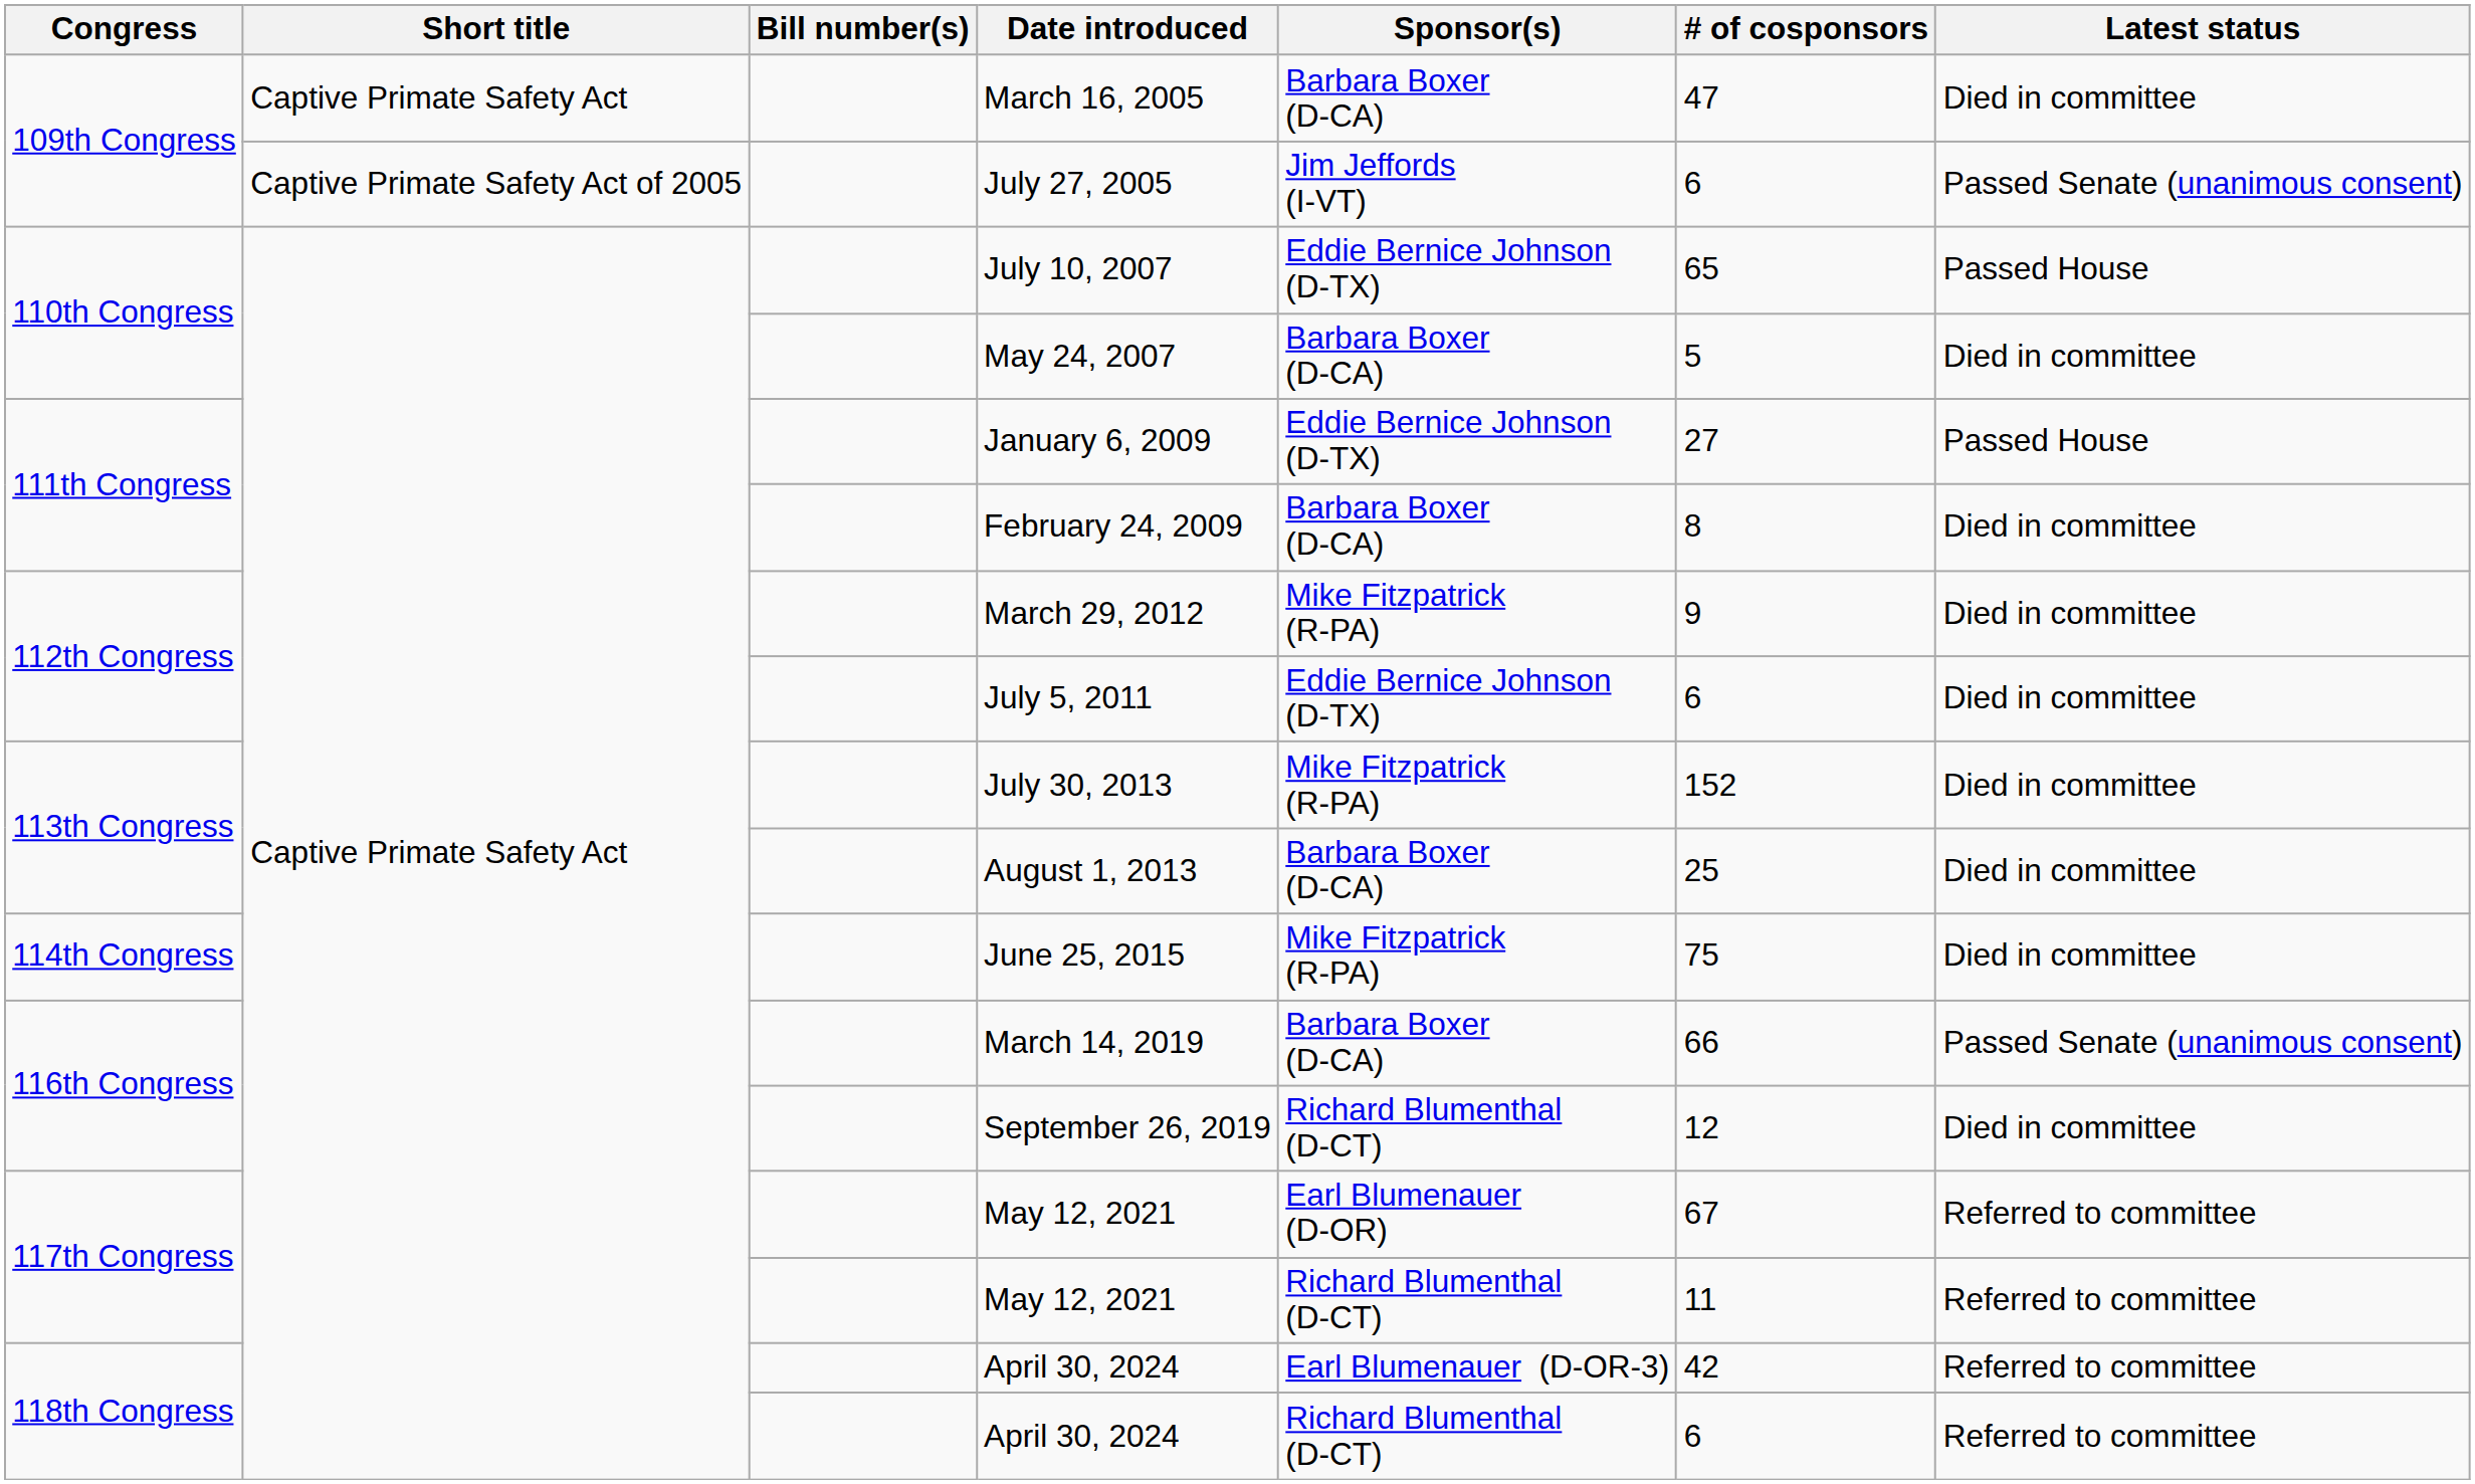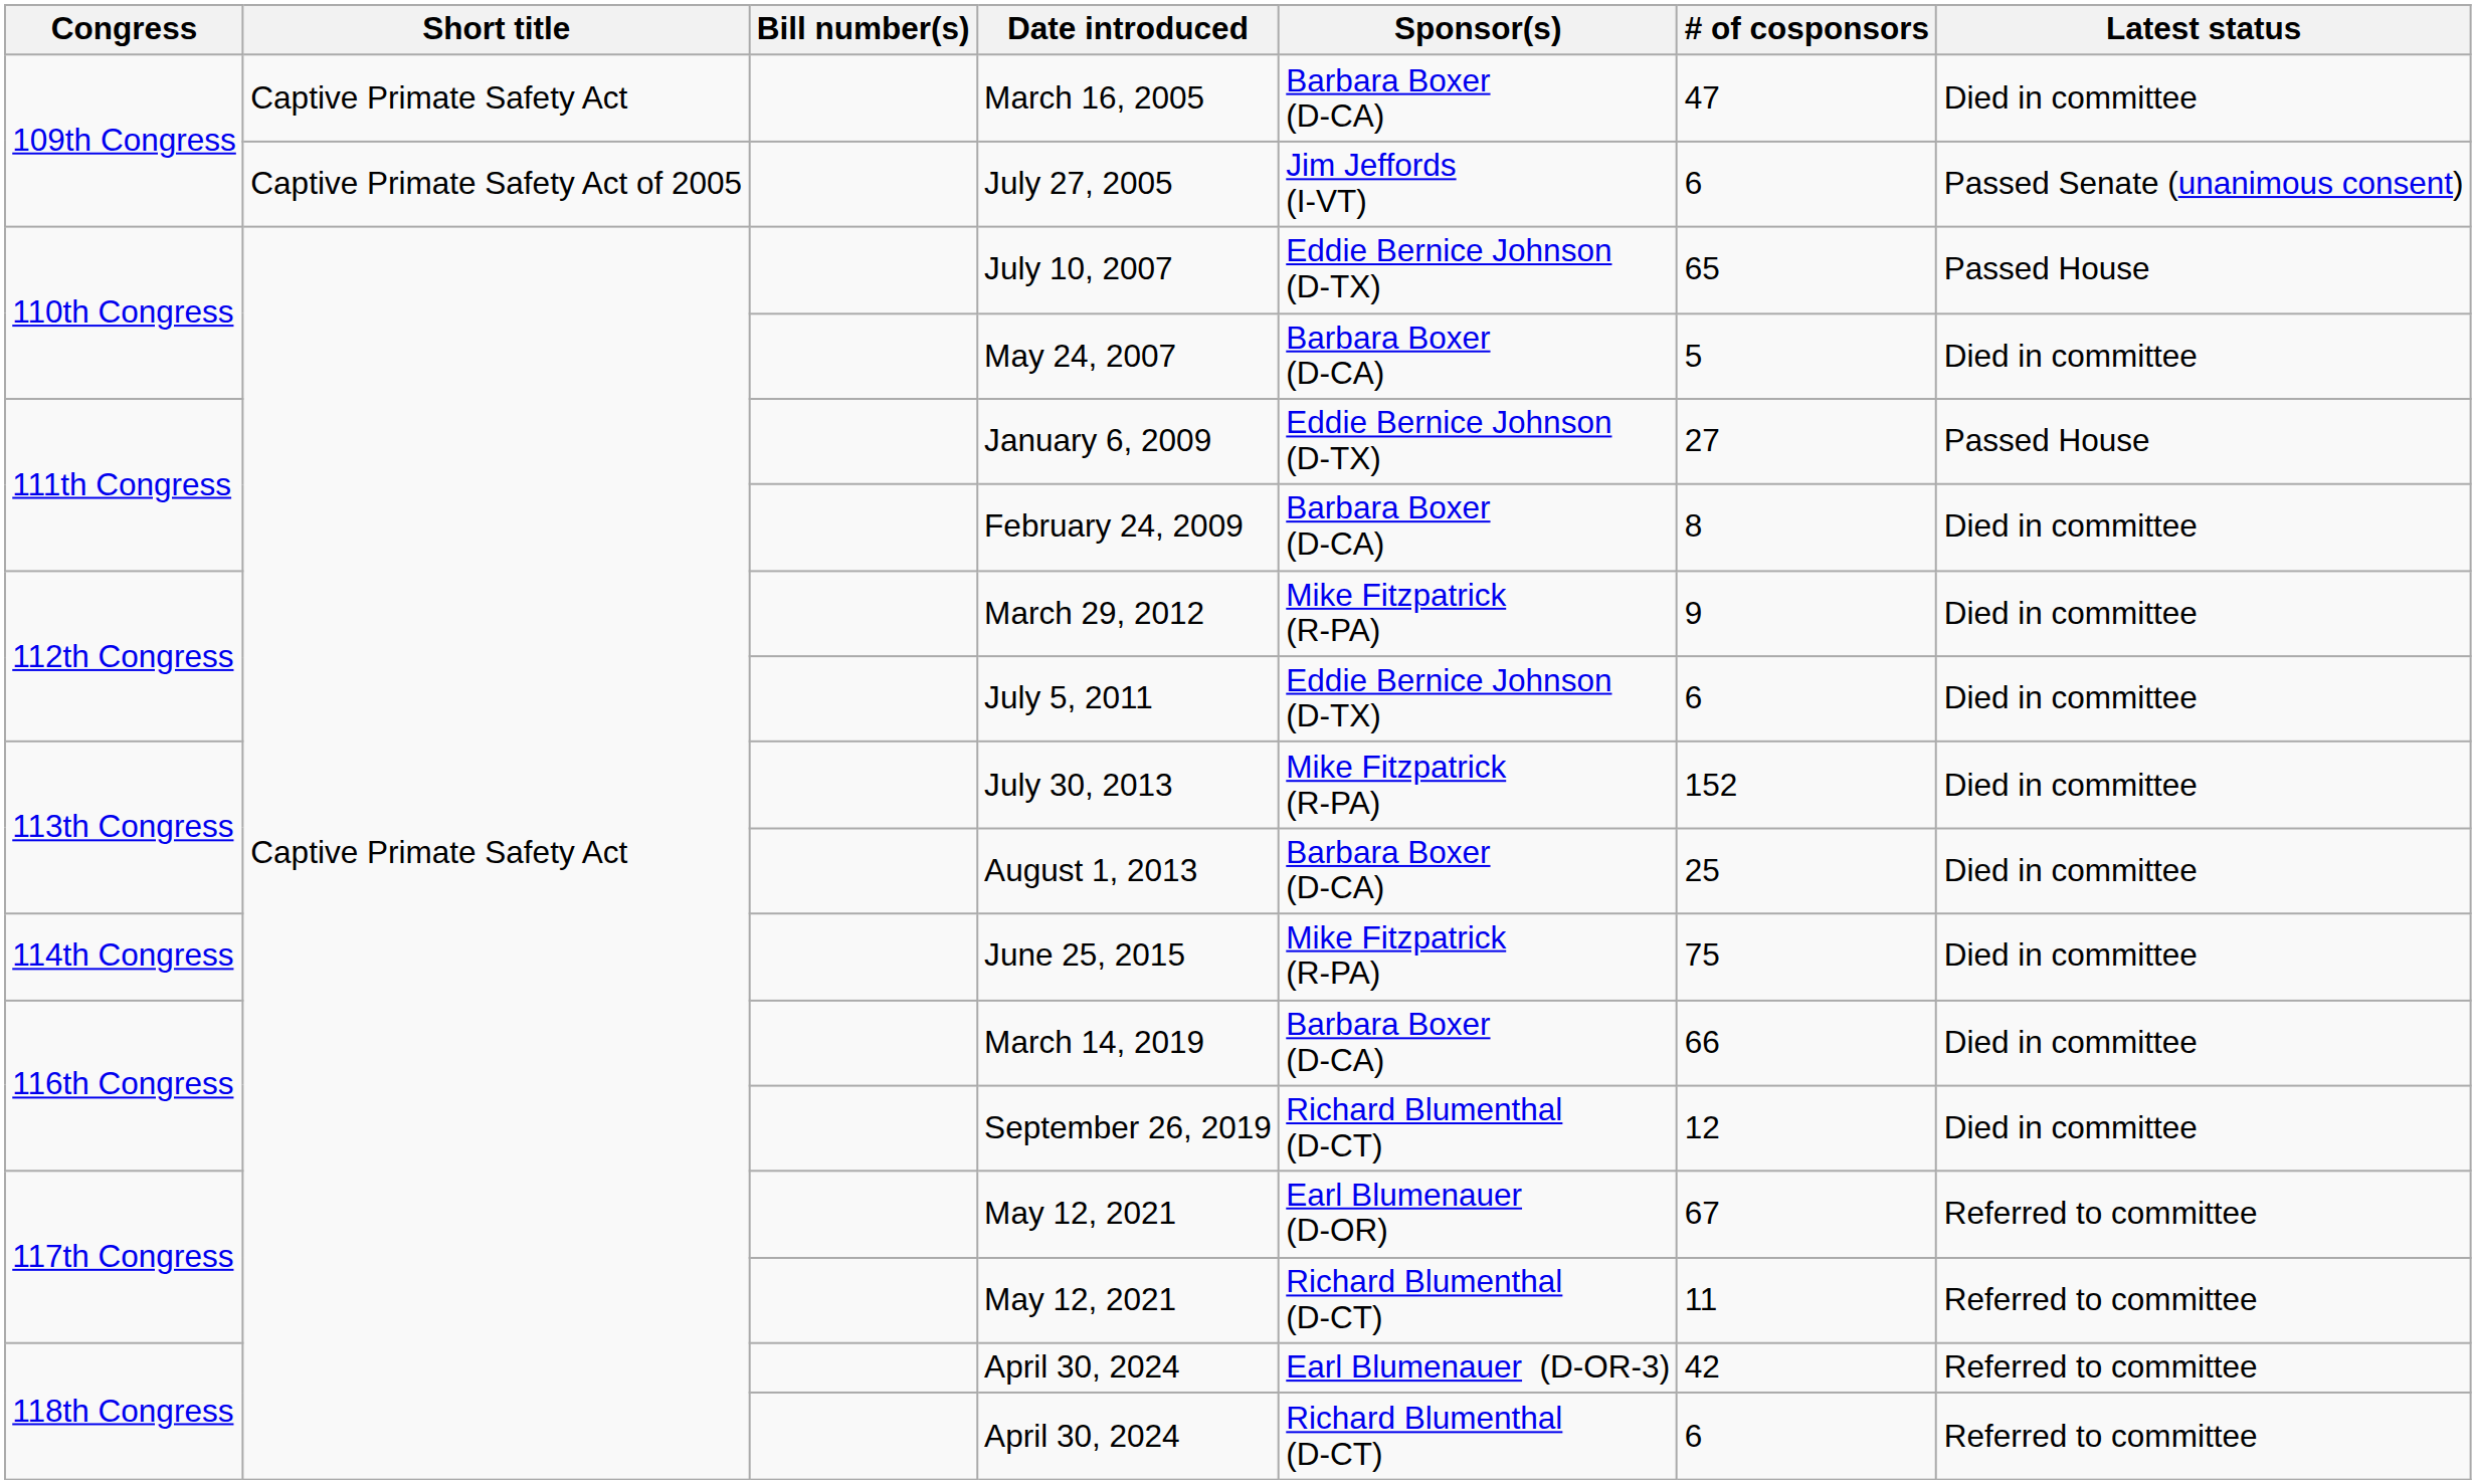March 14, 2019 | Latest status: Passed Senate (unanimous consent) -> Died in committee
